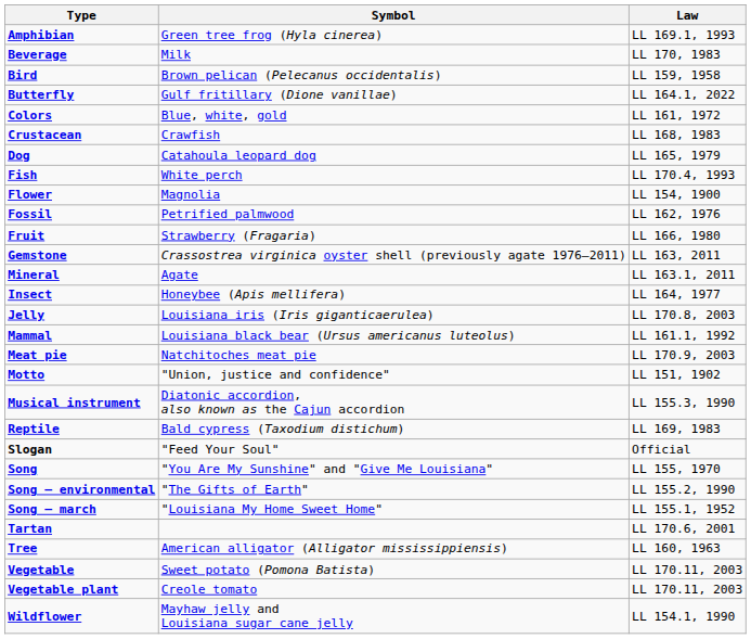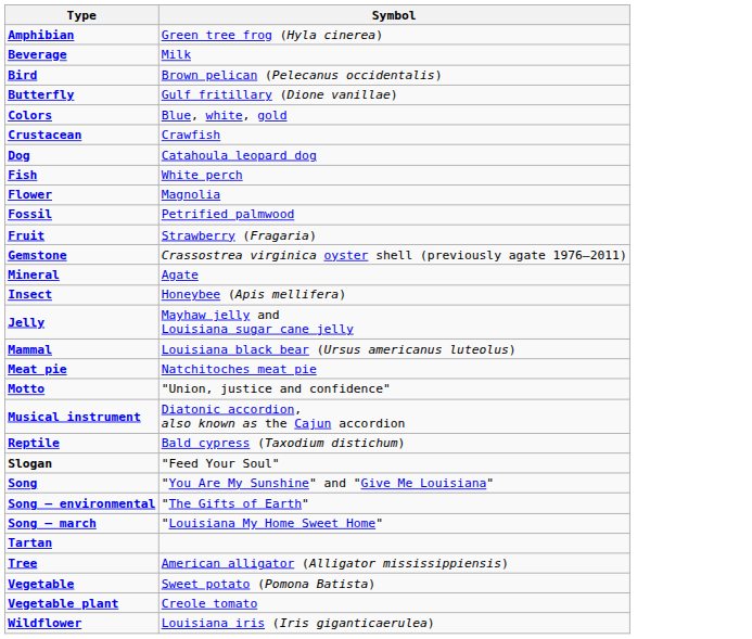- column: Law | LL 169.1, 1993 | LL 170, 1983 | LL 159, 1958 | LL 164.1, 2022 | LL 161, 1972 | LL 168, 1983 | LL 165, 1979 | LL 170.4, 1993 | LL 154, 1900 | LL 162, 1976 | LL 166, 1980 | LL 163, 2011 | LL 163.1, 2011 | LL 164, 1977 | LL 170.8, 2003 | LL 161.1, 1992 | LL 170.9, 2003 | LL 151, 1902 | LL 155.3, 1990 | LL 169, 1983 | Official | LL 155, 1970 | LL 155.2, 1990 | LL 155.1, 1952 | LL 170.6, 2001 | LL 160, 1963 | LL 170.11, 2003 | LL 170.11, 2003 | LL 154.1, 1990
Jelly | Symbol: Louisiana iris (Iris giganticaerulea) -> Mayhaw jelly and Louisiana sugar cane jelly
Wildflower | Symbol: Mayhaw jelly and Louisiana sugar cane jelly -> Louisiana iris (Iris giganticaerulea)
